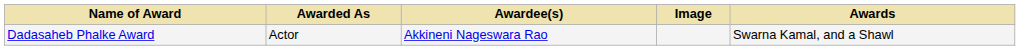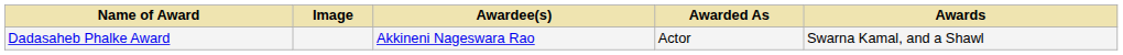columns swapped: Image <-> Awarded As
